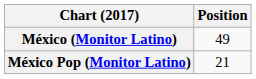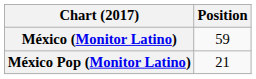México (Monitor Latino) | Position: 49 -> 59
